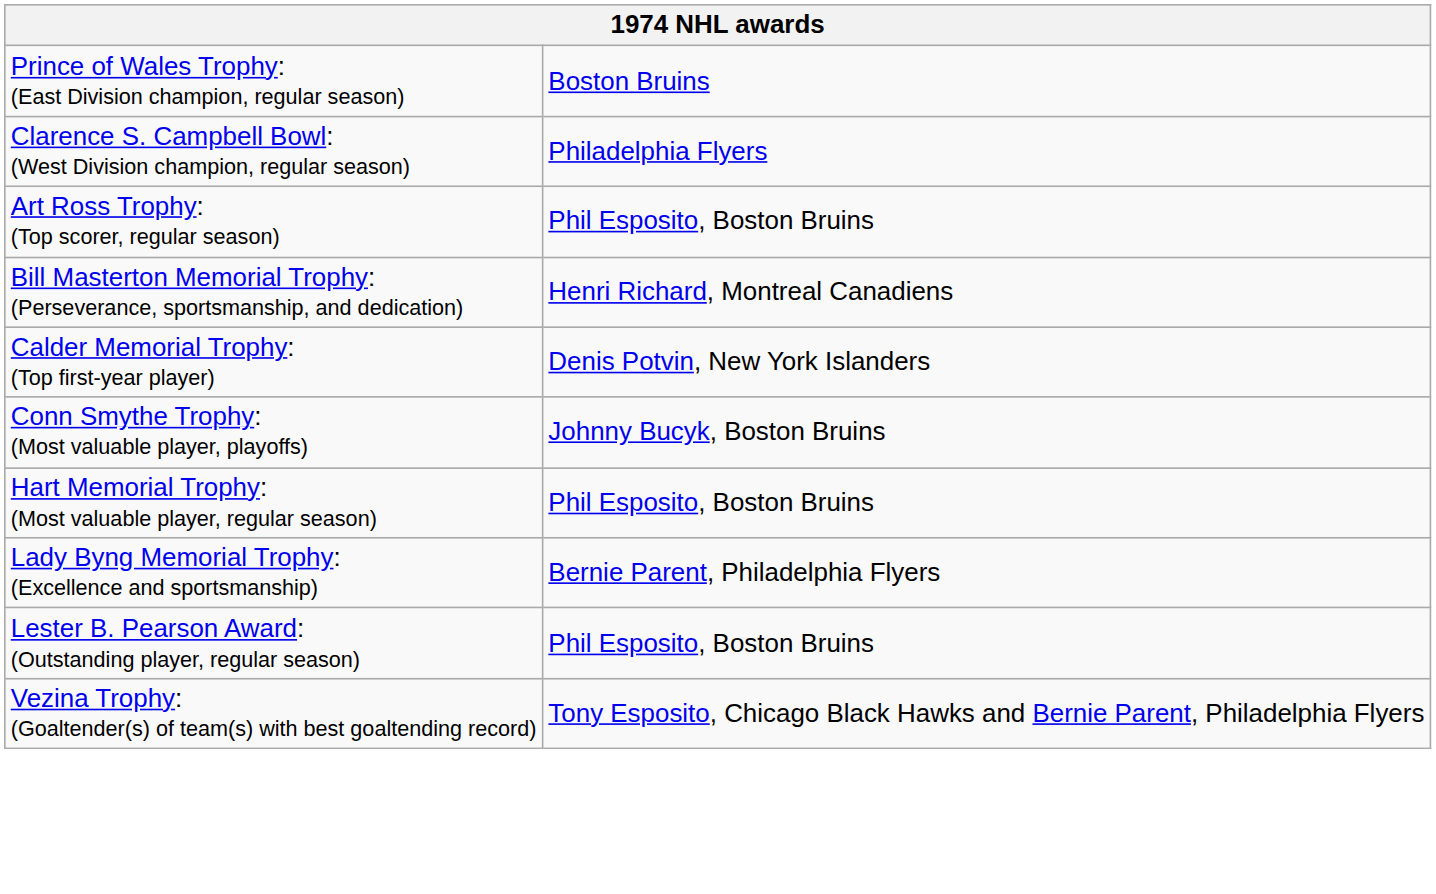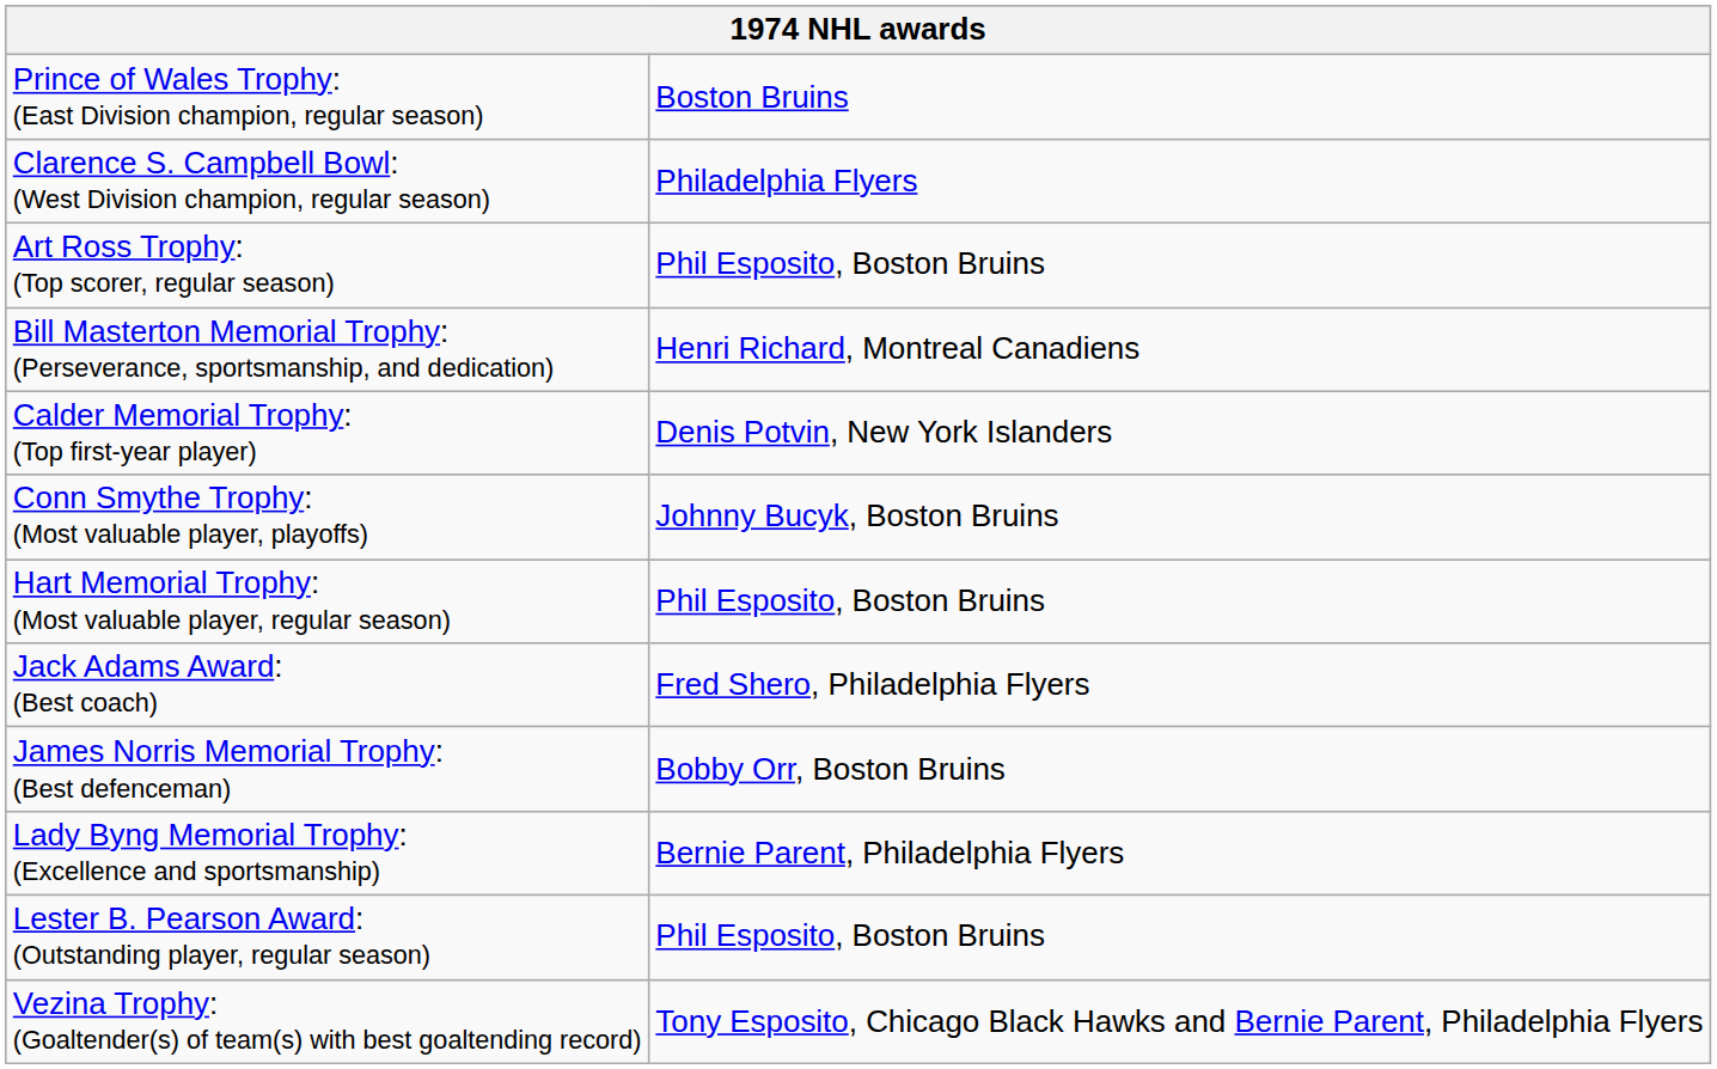+ row: Jack Adams Award: (Best coach) | Fred Shero, Philadelphia Flyers
+ row: James Norris Memorial Trophy: (Best defenceman) | Bobby Orr, Boston Bruins
